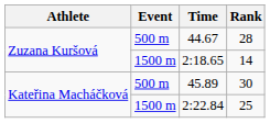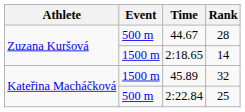45.89 | Event: 500 m -> 1500 m
45.89 | Rank: 30 -> 32
2:22.84 | Event: 1500 m -> 500 m
